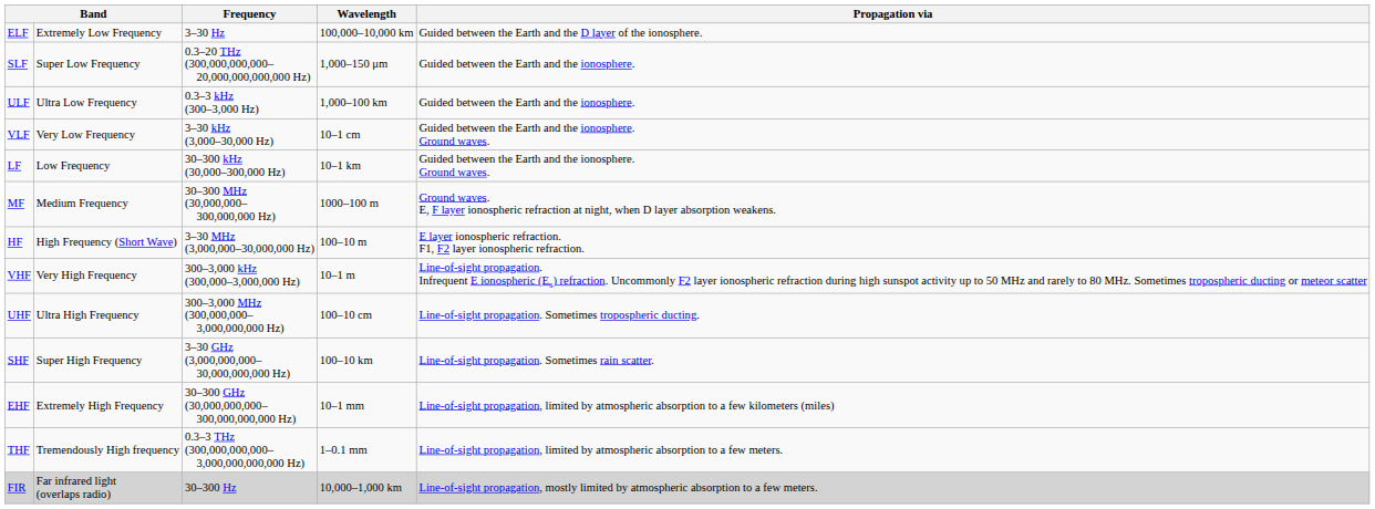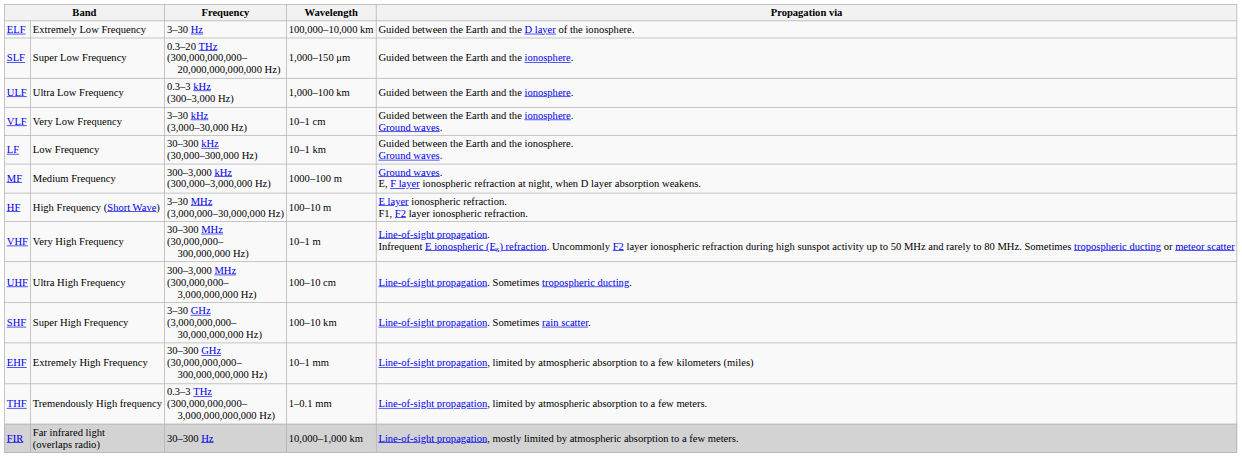MF | Frequency: 30–300 MHz (30,000,000– 300,000,000 Hz) -> 300–3,000 kHz (300,000–3,000,000 Hz)
VHF | Frequency: 300–3,000 kHz (300,000–3,000,000 Hz) -> 30–300 MHz (30,000,000– 300,000,000 Hz)
